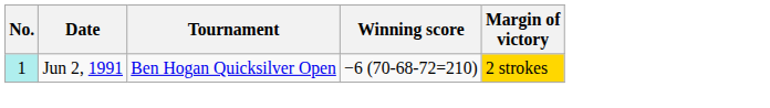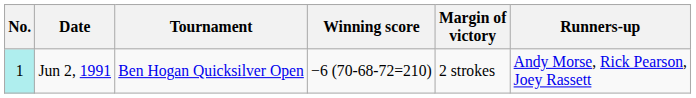+ column: Runners-up | Andy Morse, Rick Pearson, Joey Rassett
Jun 2, 1991 | Margin of victory: gold background -> no background
